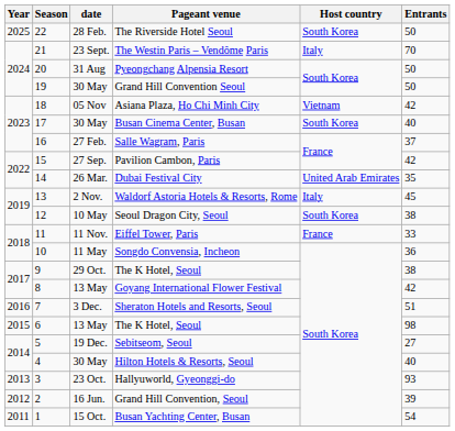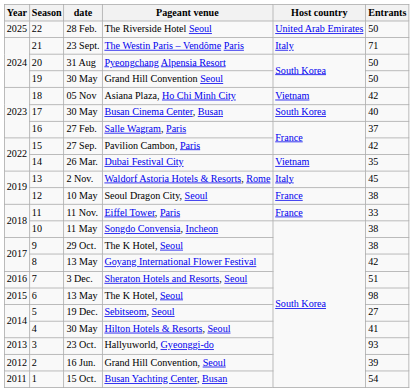The Riverside Hotel Seoul | Host country: South Korea -> United Arab Emirates
The Westin Paris – Vendôme Paris | Entrants: 70 -> 71
Dubai Festival City | Host country: United Arab Emirates -> Vietnam
Seoul Dragon City, Seoul | Host country: South Korea -> France
Songdo Convensia, Incheon | Entrants: 36 -> 38
Hilton Hotels & Resorts, Seoul | Entrants: 40 -> 41
